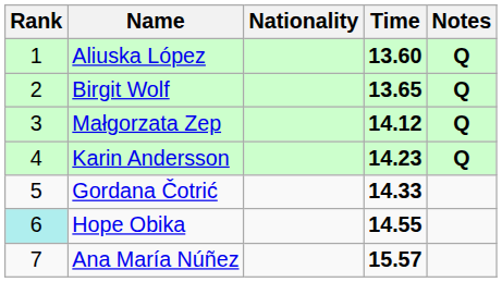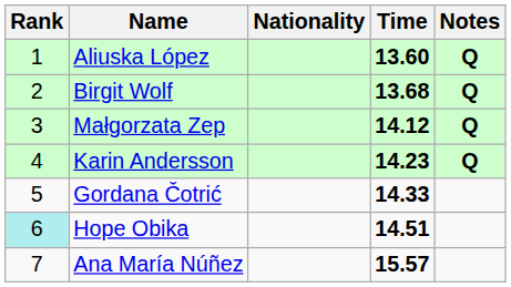Birgit Wolf | Time: 13.65 -> 13.68
Hope Obika | Time: 14.55 -> 14.51
